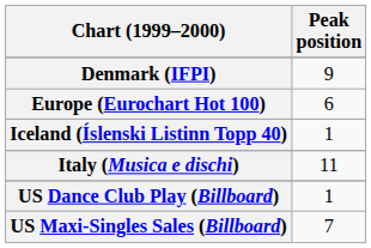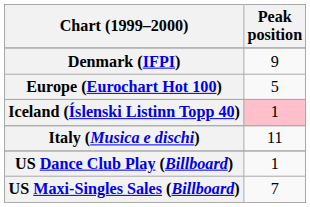Europe (Eurochart Hot 100) | Peak position: 6 -> 5
Iceland (Íslenski Listinn Topp 40) | Peak position: no background -> pink background
